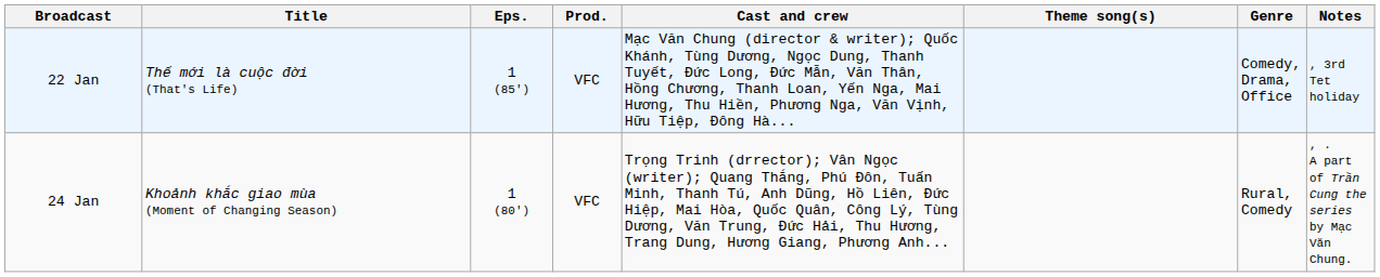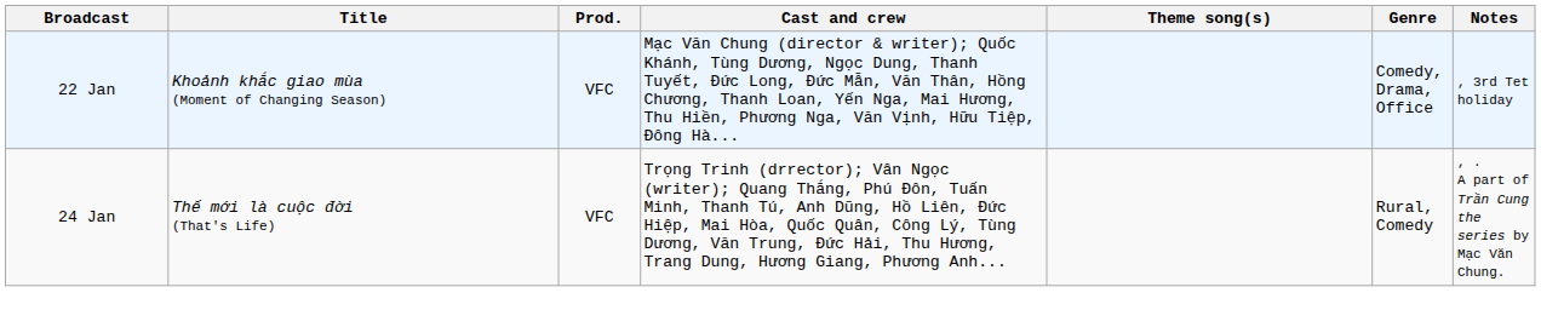- column: Eps. | 1 (85′) | 1 (80′)
22 Jan | Title: Thế mới là cuộc đời (That's Life) -> Khoảnh khắc giao mùa (Moment of Changing Season)
24 Jan | Title: Khoảnh khắc giao mùa (Moment of Changing Season) -> Thế mới là cuộc đời (That's Life)
